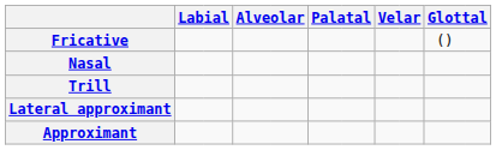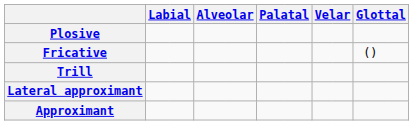+ row: Plosive
- row: Nasal
